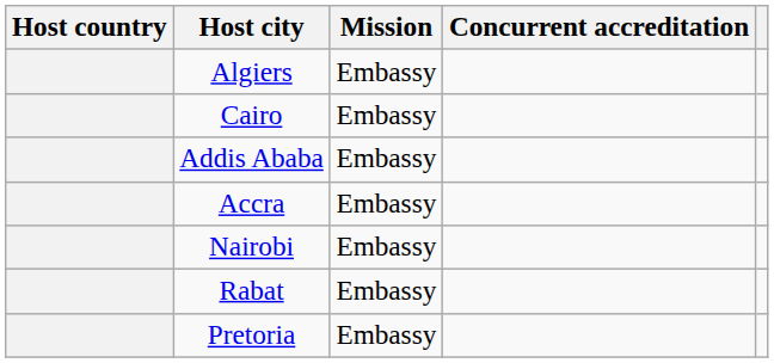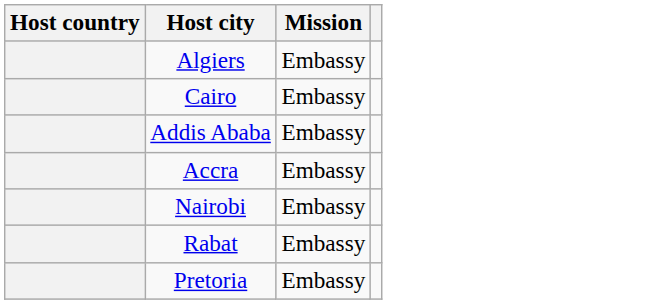- column: Concurrent accreditation
